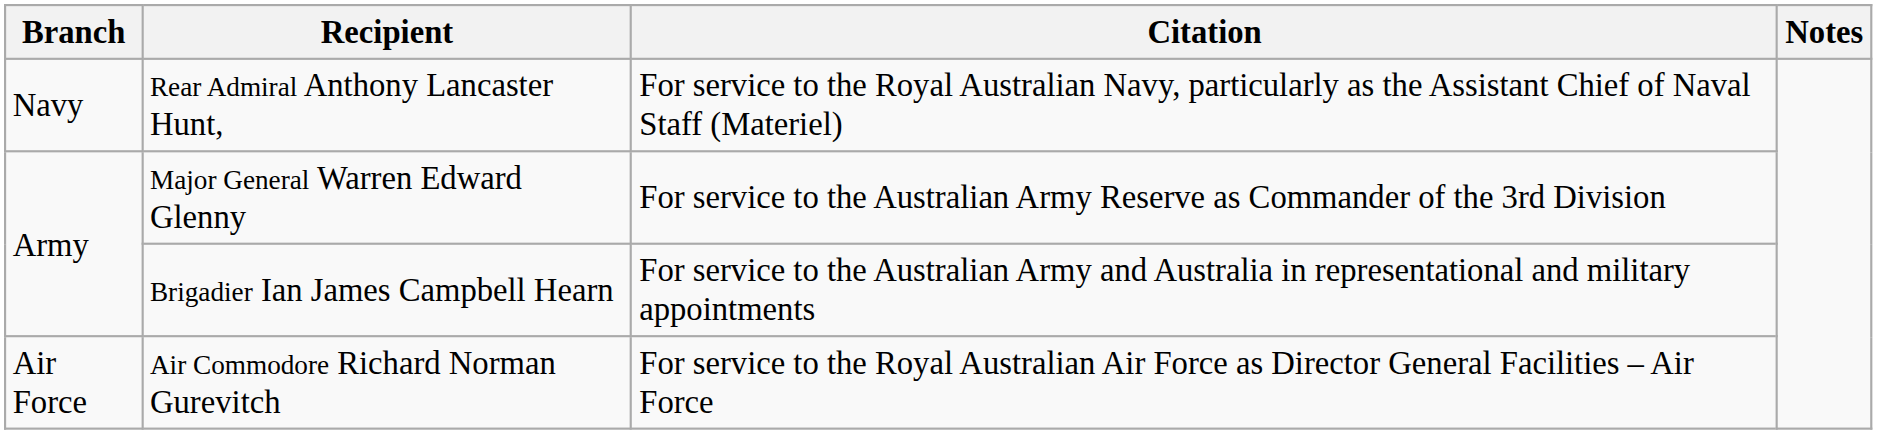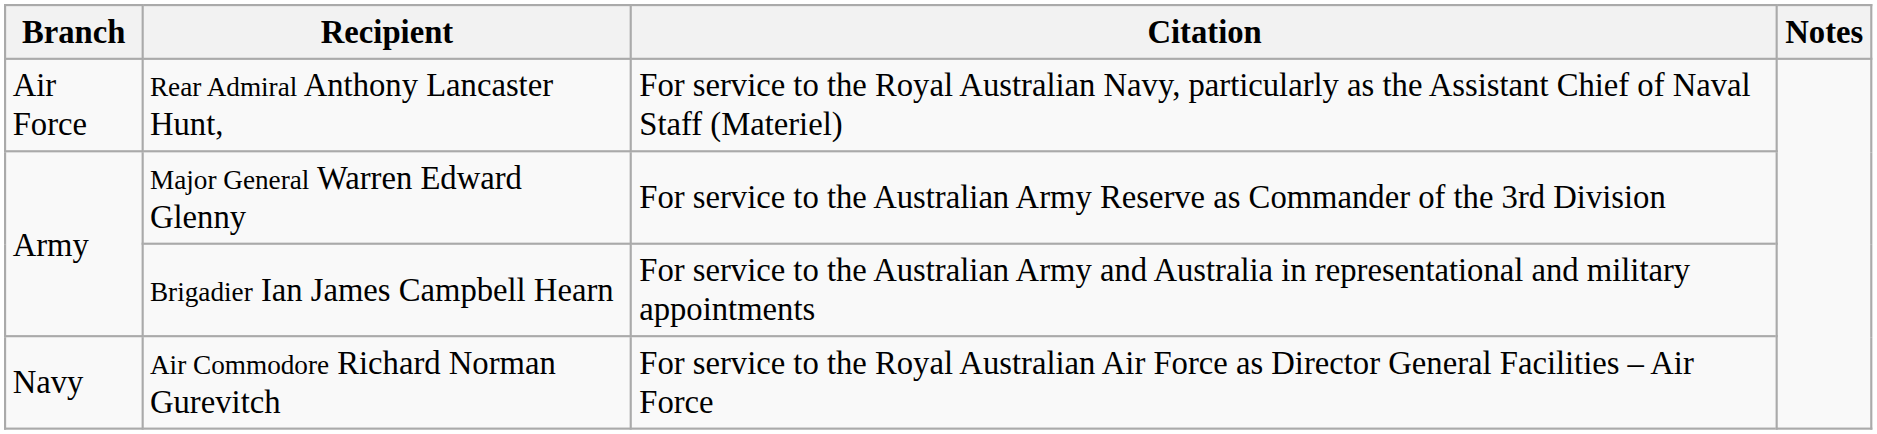Rear Admiral Anthony Lancaster Hunt, | Branch: Navy -> Air Force
Air Commodore Richard Norman Gurevitch | Branch: Air Force -> Navy
